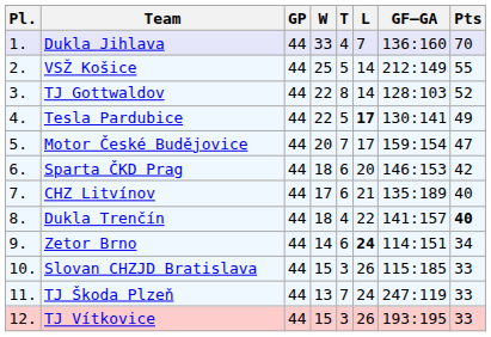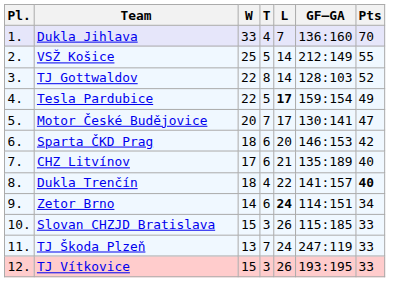- column: GP | 44 | 44 | 44 | 44 | 44 | 44 | 44 | 44 | 44 | 44 | 44 | 44
Tesla Pardubice | GF–GA: 130:141 -> 159:154
Motor České Budějovice | GF–GA: 159:154 -> 130:141
